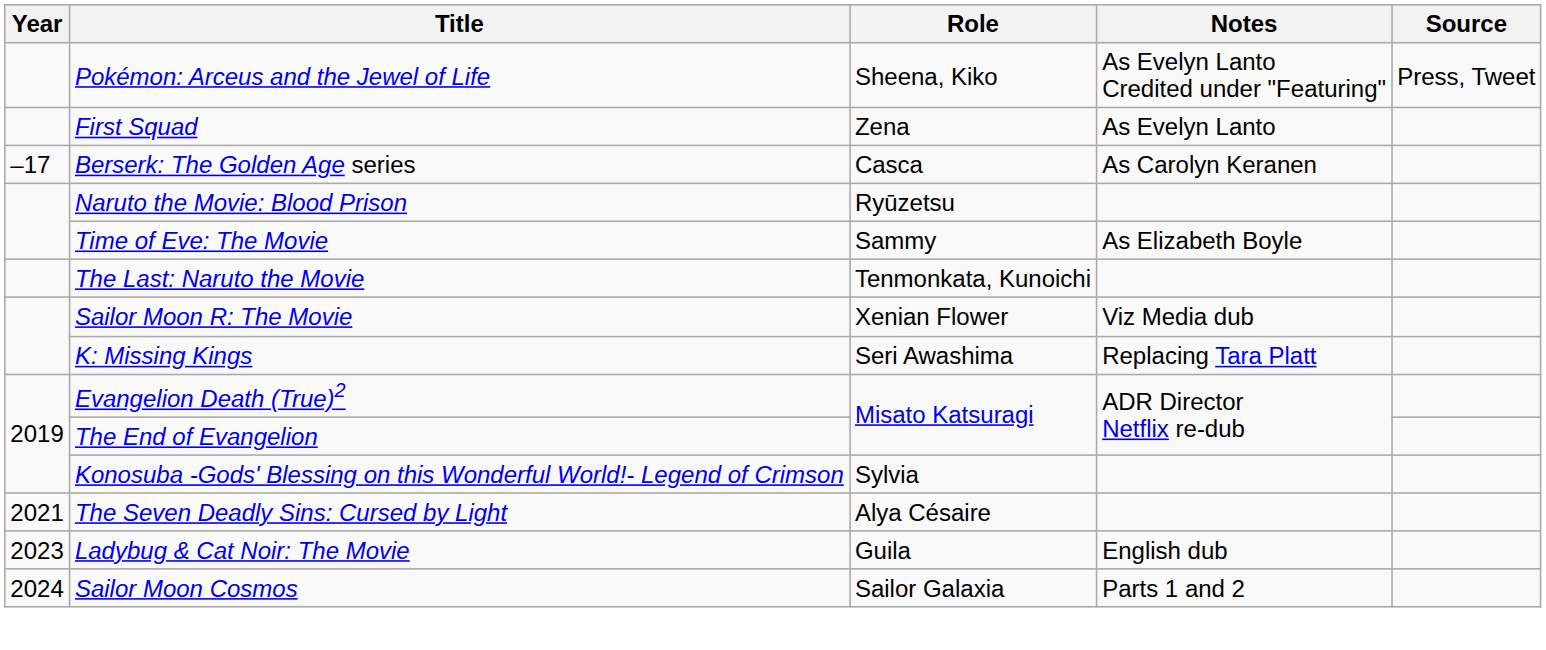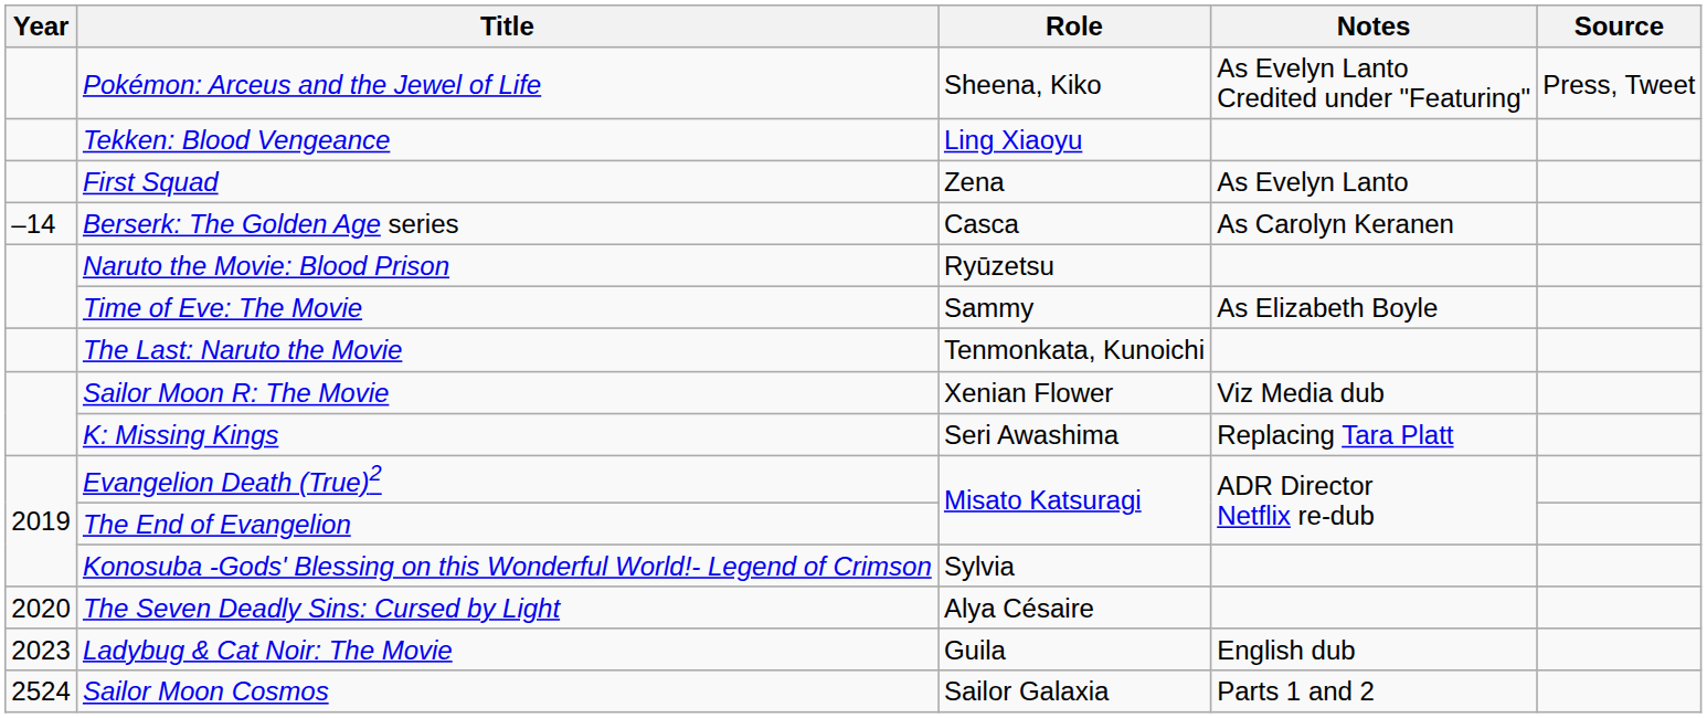+ row: Tekken: Blood Vengeance | Ling Xiaoyu
Berserk: The Golden Age series | Year: –17 -> –14
The Seven Deadly Sins: Cursed by Light | Year: 2021 -> 2020
Sailor Moon Cosmos | Year: 2024 -> 2524
